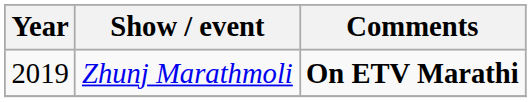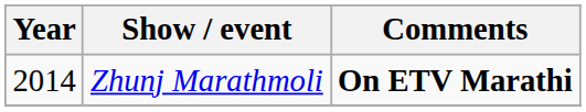Zhunj Marathmoli | Year: 2019 -> 2014
